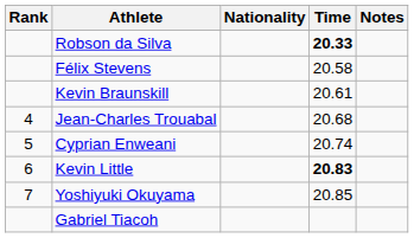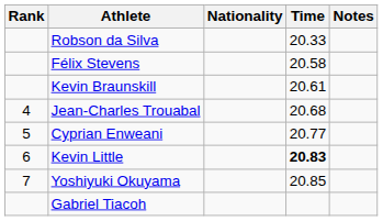Robson da Silva | Time: bold -> normal
Cyprian Enweani | Time: 20.74 -> 20.77
